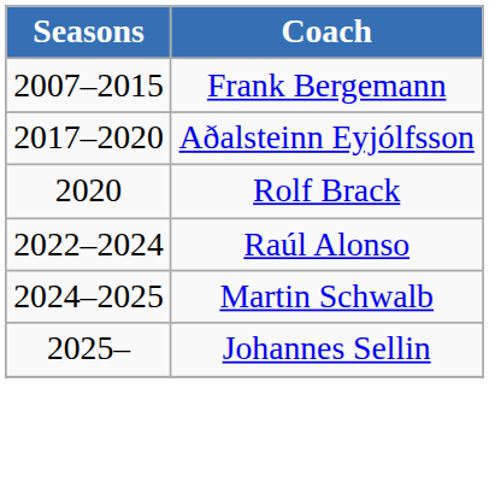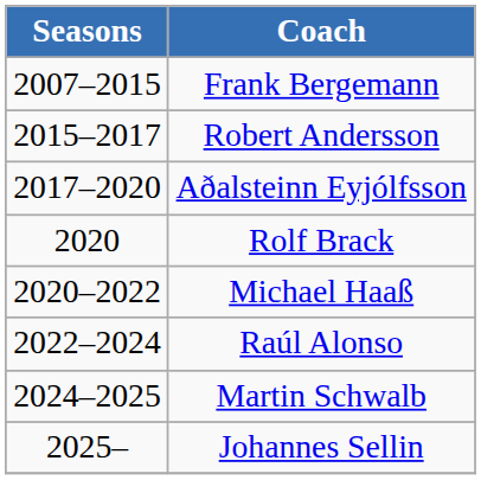+ row: 2015–2017 | Robert Andersson
+ row: 2020–2022 | Michael Haaß
